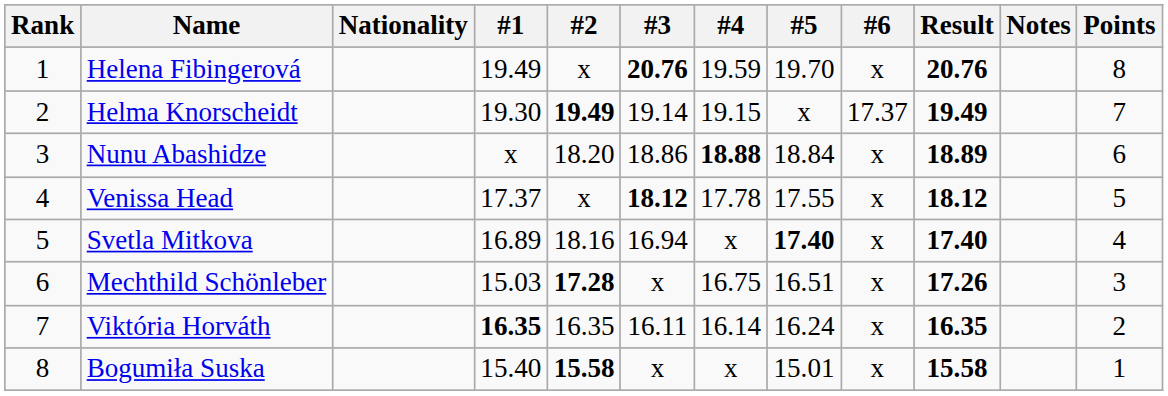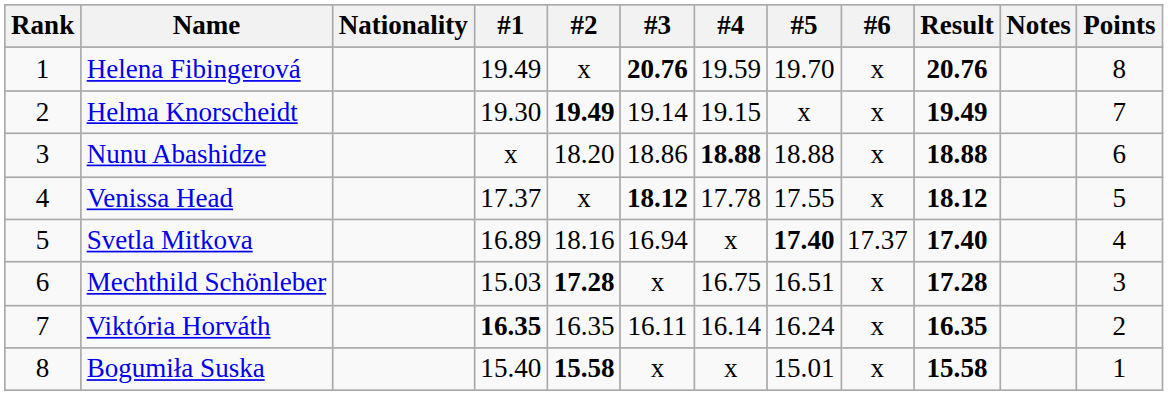Helma Knorscheidt | #6: 17.37 -> x
Nunu Abashidze | #5: 18.84 -> 18.88
Nunu Abashidze | Result: 18.89 -> 18.88
Svetla Mitkova | #6: x -> 17.37
Mechthild Schönleber | Result: 17.26 -> 17.28
